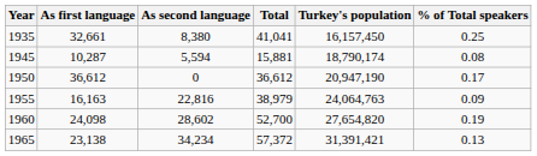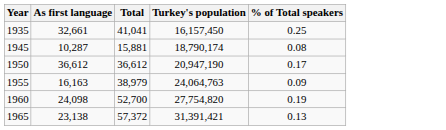- column: As second language | 8,380 | 5,594 | 0 | 22,816 | 28,602 | 34,234
1960 | Turkey's population: 27,654,820 -> 27,754,820
